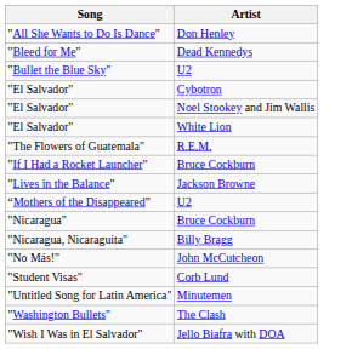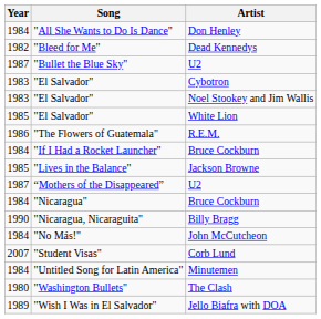+ column: Year | 1984 | 1982 | 1987 | 1983 | 1983 | 1985 | 1986 | 1984 | 1985 | 1987 | 1984 | 1990 | 1984 | 2007 | 1984 | 1980 | 1989
